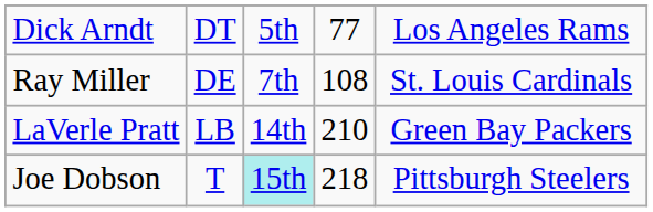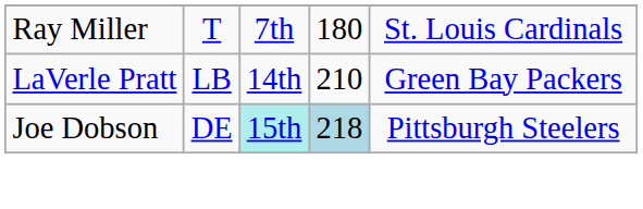- row: Dick Arndt | DT | 5th | 77 | Los Angeles Rams
Ray Miller | column 2: DE -> T
Ray Miller | column 4: 108 -> 180
Joe Dobson | column 2: T -> DE
Joe Dobson | column 4: no background -> lightblue background
